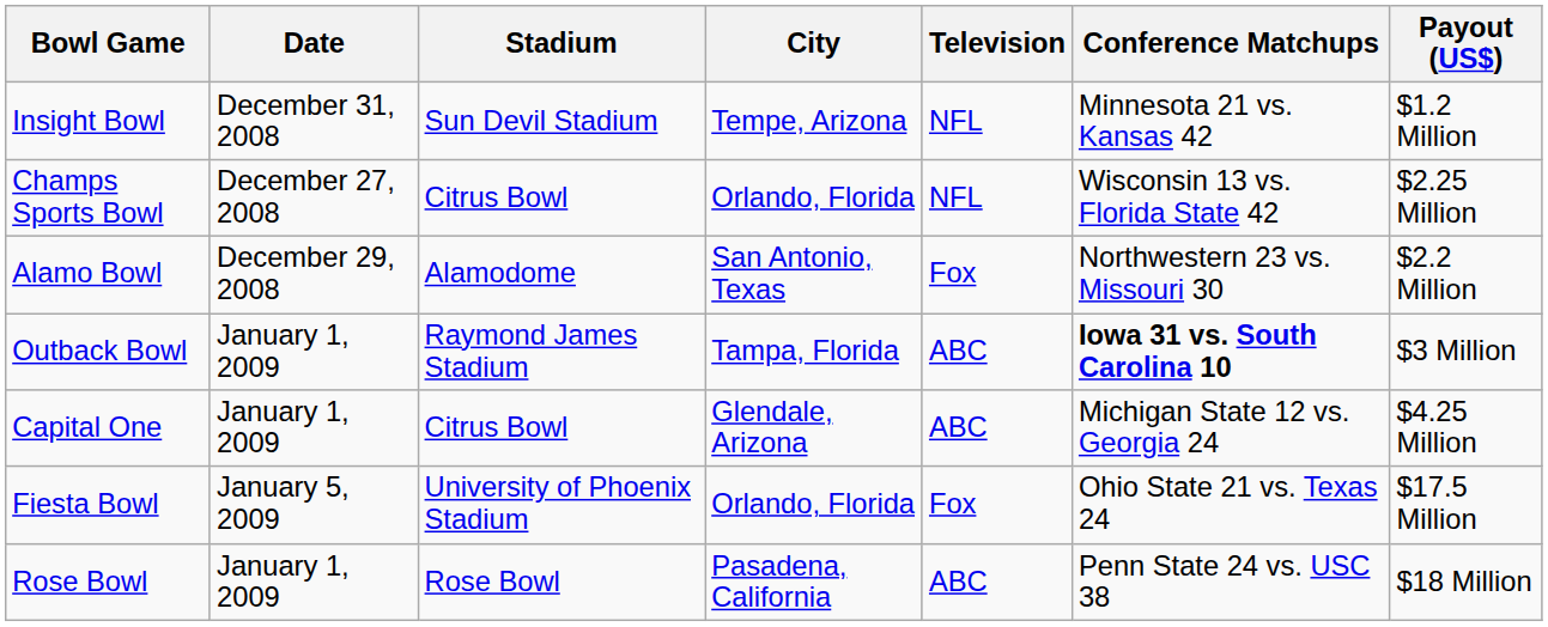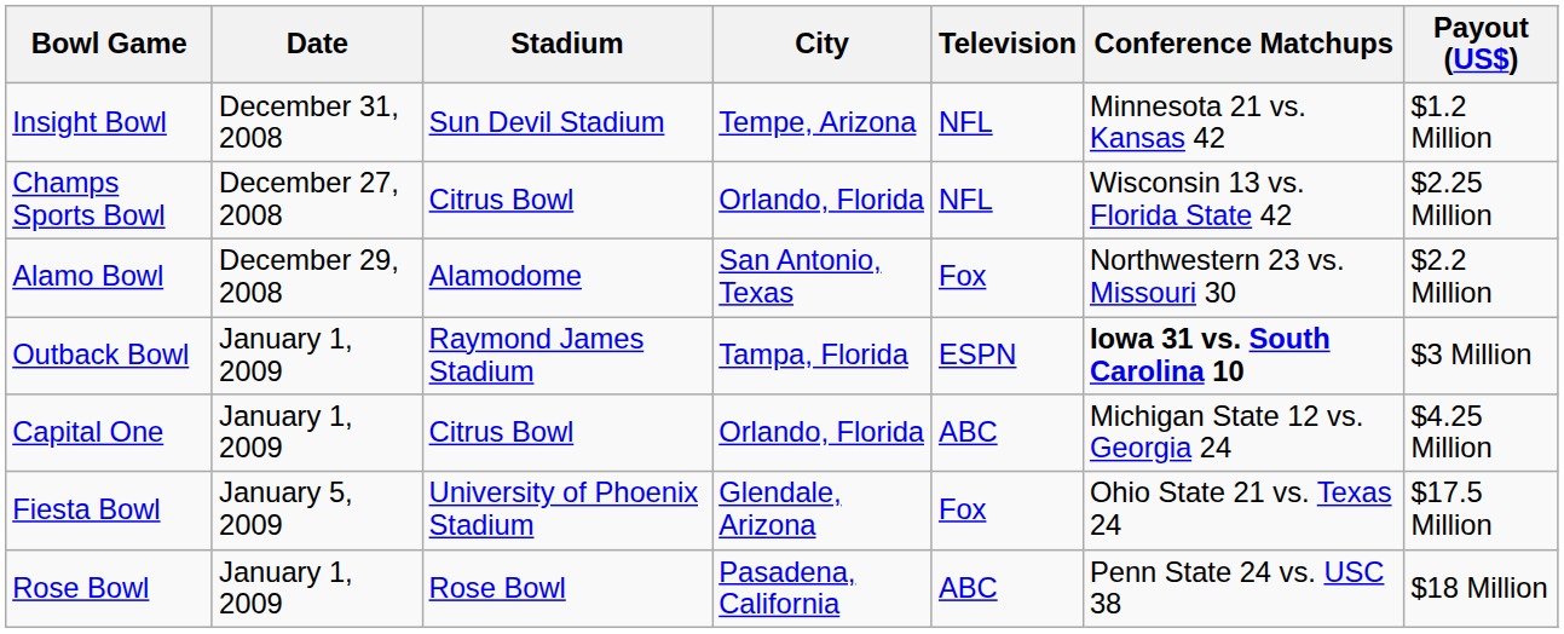Outback Bowl | Television: ABC -> ESPN
Capital One | City: Glendale, Arizona -> Orlando, Florida
Fiesta Bowl | City: Orlando, Florida -> Glendale, Arizona
